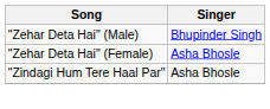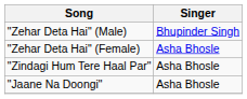+ row: "Jaane Na Doongi" | Asha Bhosle
